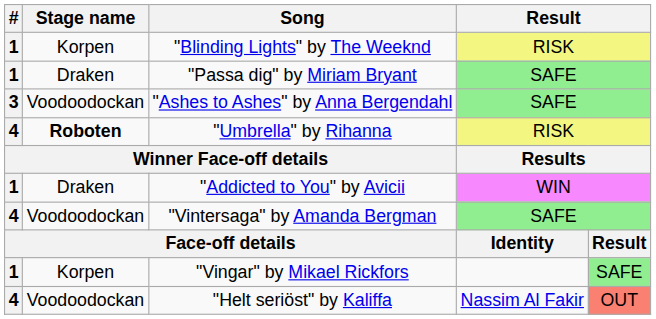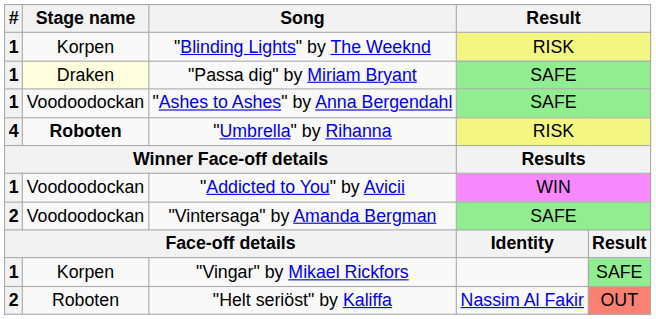"Passa dig" by Miriam Bryant | Stage name: no background -> lightyellow background
"Ashes to Ashes" by Anna Bergendahl | #: 3 -> 1
"Addicted to You" by Avicii | Stage name: Draken -> Voodoodockan
"Vintersaga" by Amanda Bergman | #: 4 -> 2
"Helt seriöst" by Kaliffa | #: 4 -> 2
"Helt seriöst" by Kaliffa | Stage name: Voodoodockan -> Roboten
